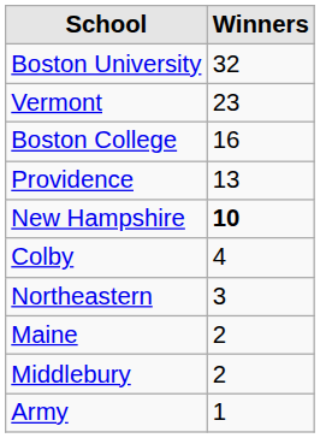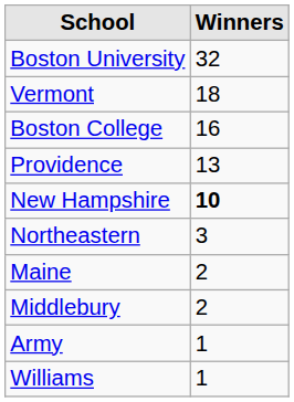Vermont | Winners: 23 -> 18
- row: Colby | 4
+ row: Williams | 1
